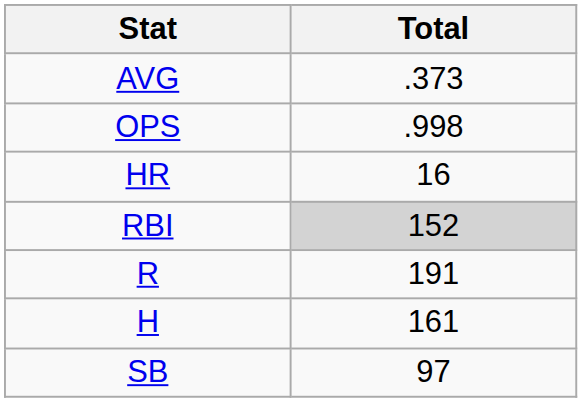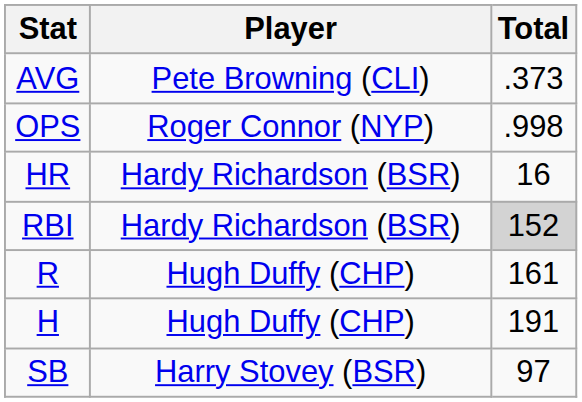+ column: Player | Pete Browning (CLI) | Roger Connor (NYP) | Hardy Richardson (BSR) | Hardy Richardson (BSR) | Hugh Duffy (CHP) | Hugh Duffy (CHP) | Harry Stovey (BSR)
R | Total: 191 -> 161
H | Total: 161 -> 191
